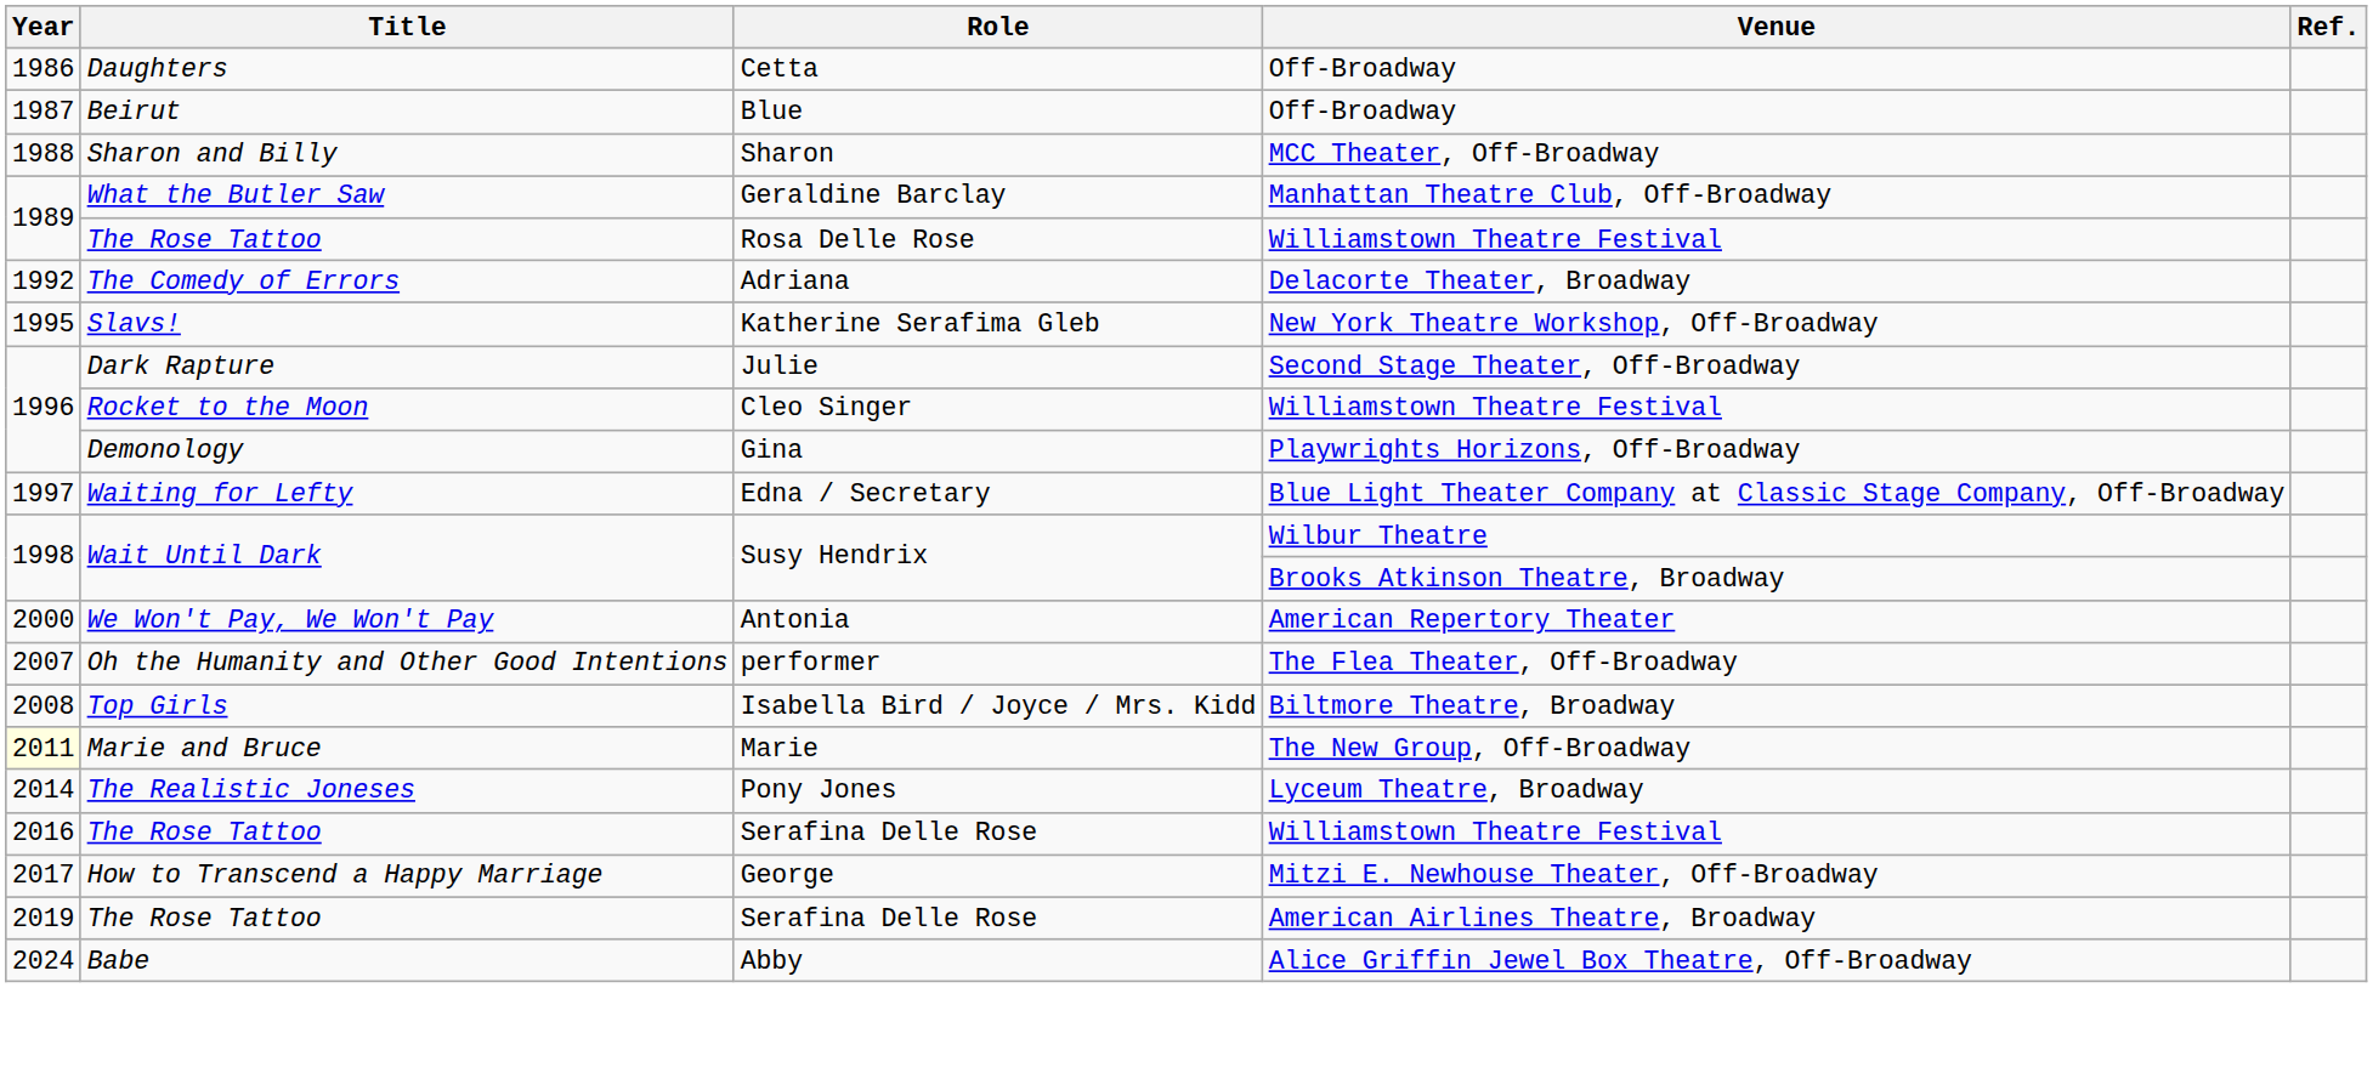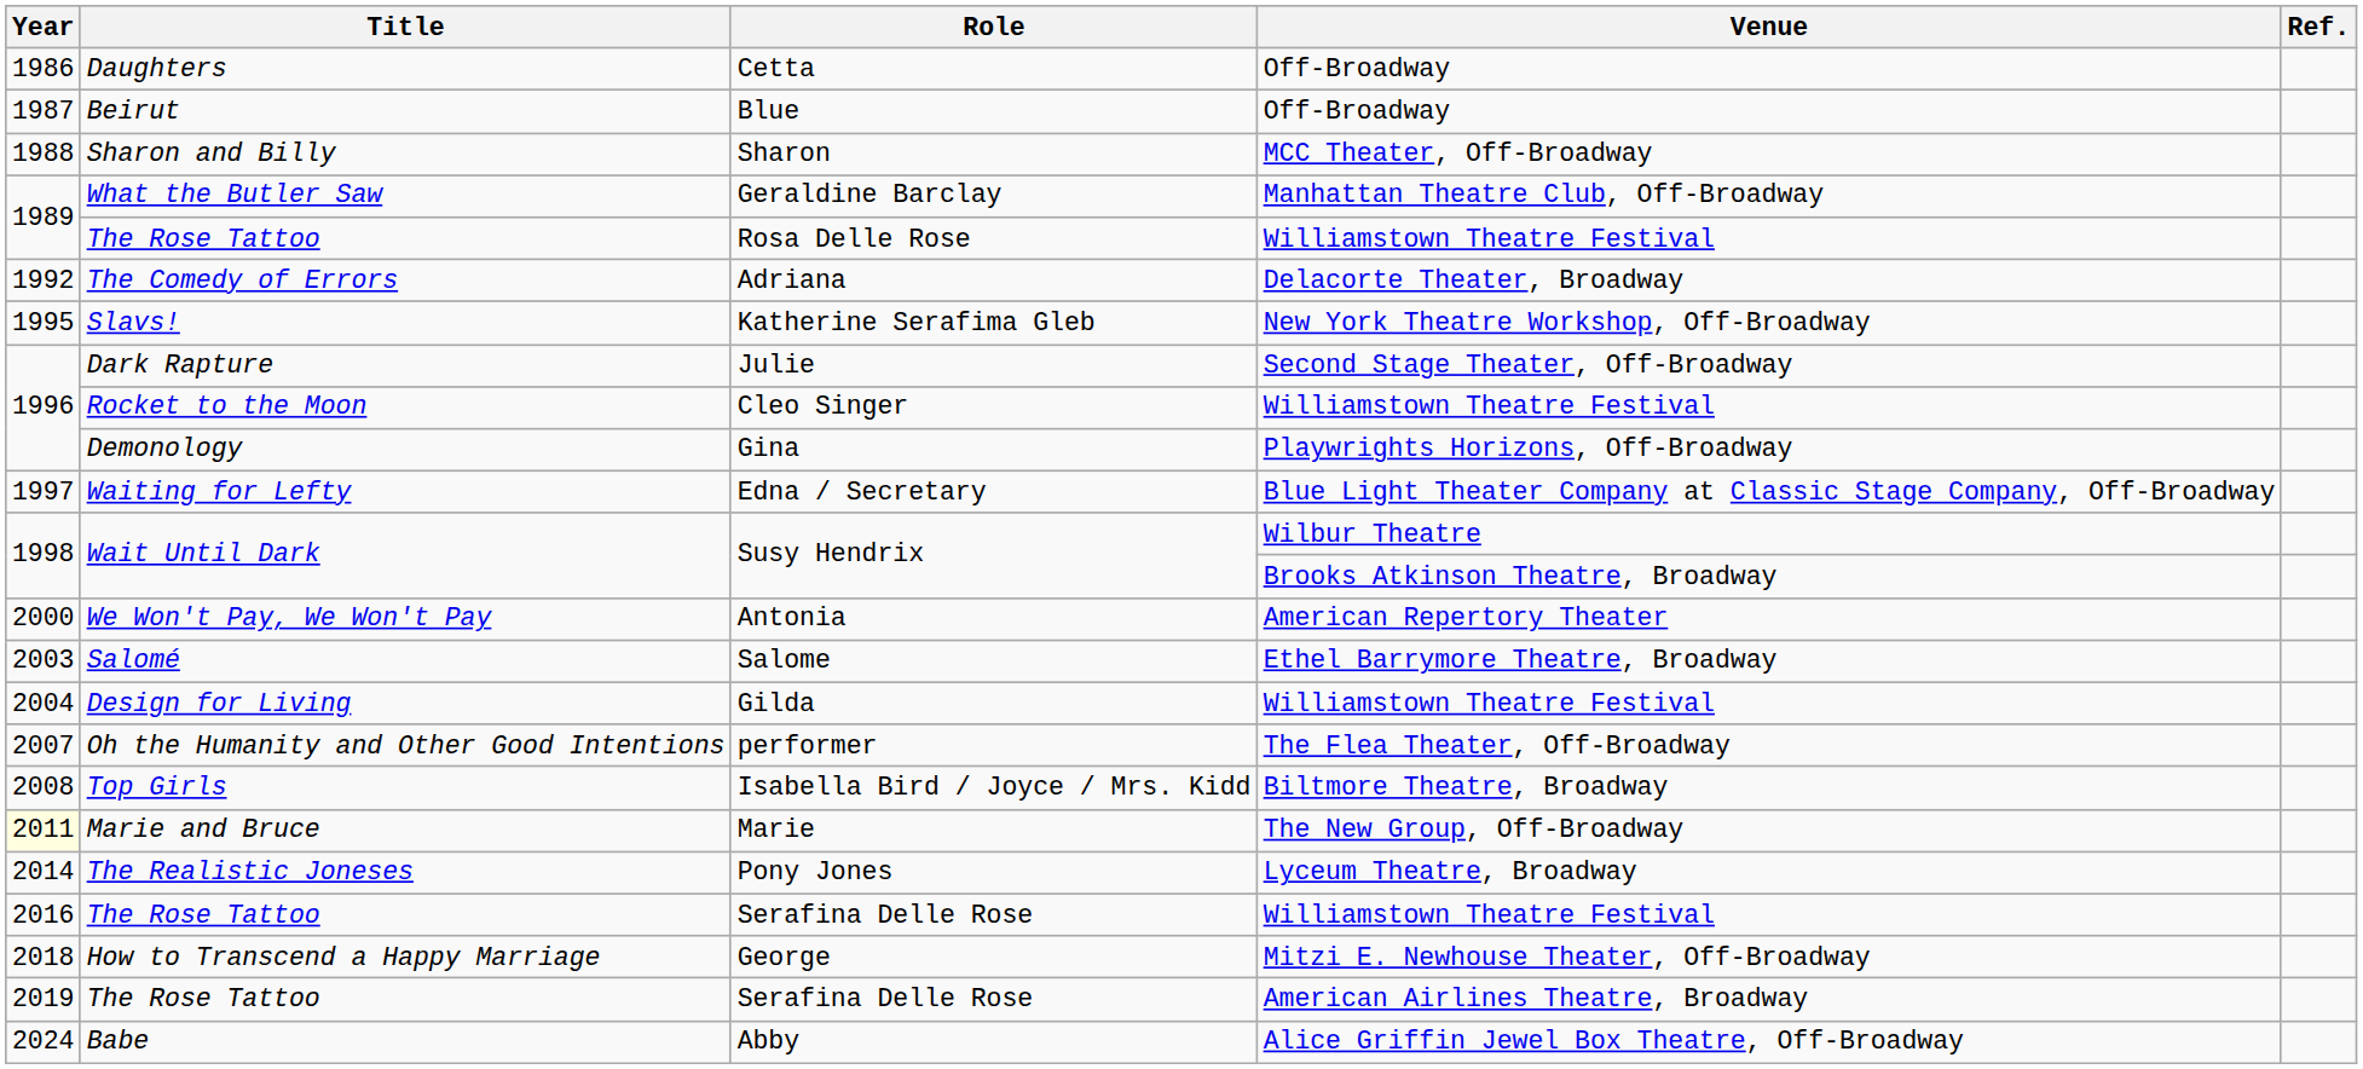+ row: 2003 | Salomé | Salome | Ethel Barrymore Theatre, Broadway
+ row: 2004 | Design for Living | Gilda | Williamstown Theatre Festival
George | Year: 2017 -> 2018
